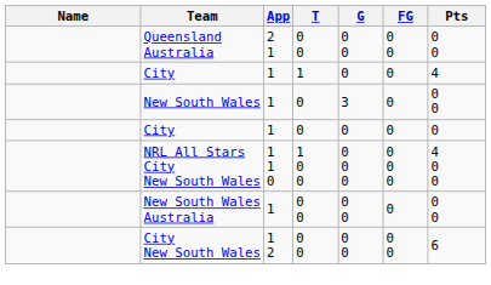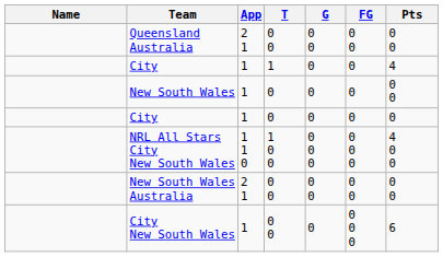New South Wales | G: 3 -> 0
New South Wales Australia | App: 1 -> 2 1
New South Wales Australia | FG: 0 -> 0 0
City New South Wales | App: 1 2 -> 1
City New South Wales | G: 0 0 -> 0
City New South Wales | FG: 0 0 -> 0 0 0
